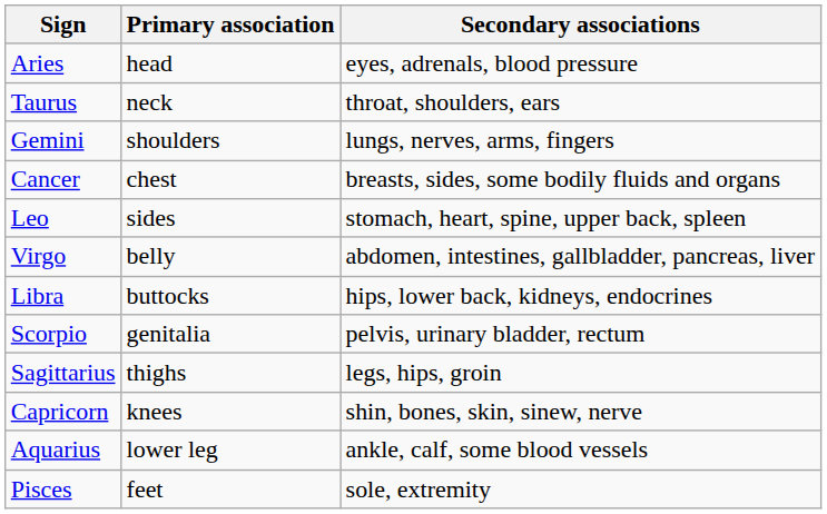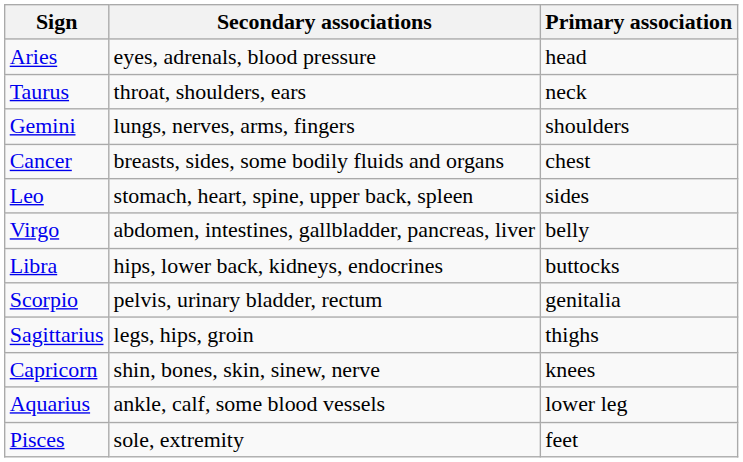columns swapped: Primary association <-> Secondary associations
